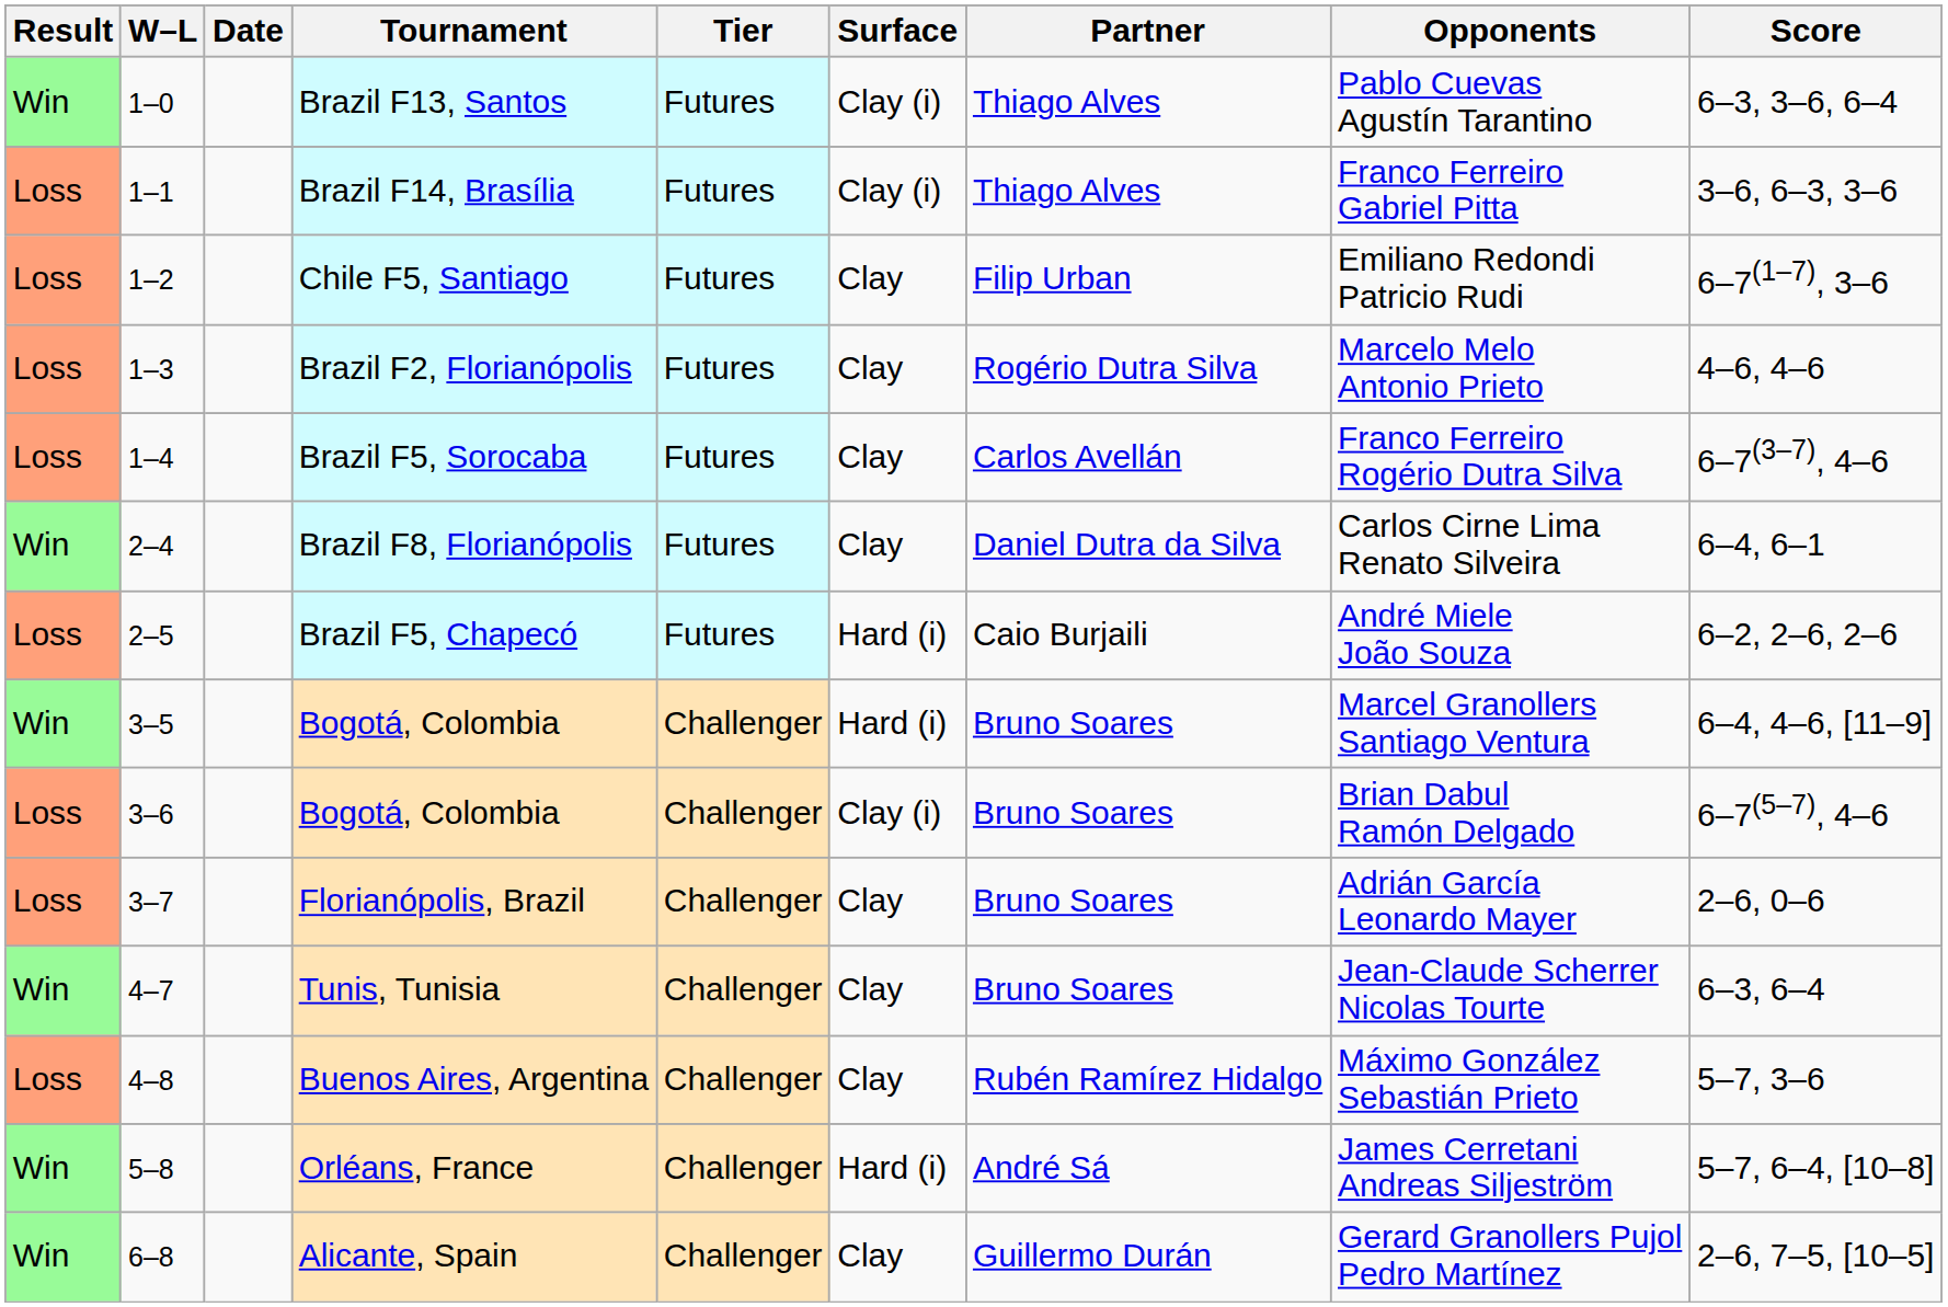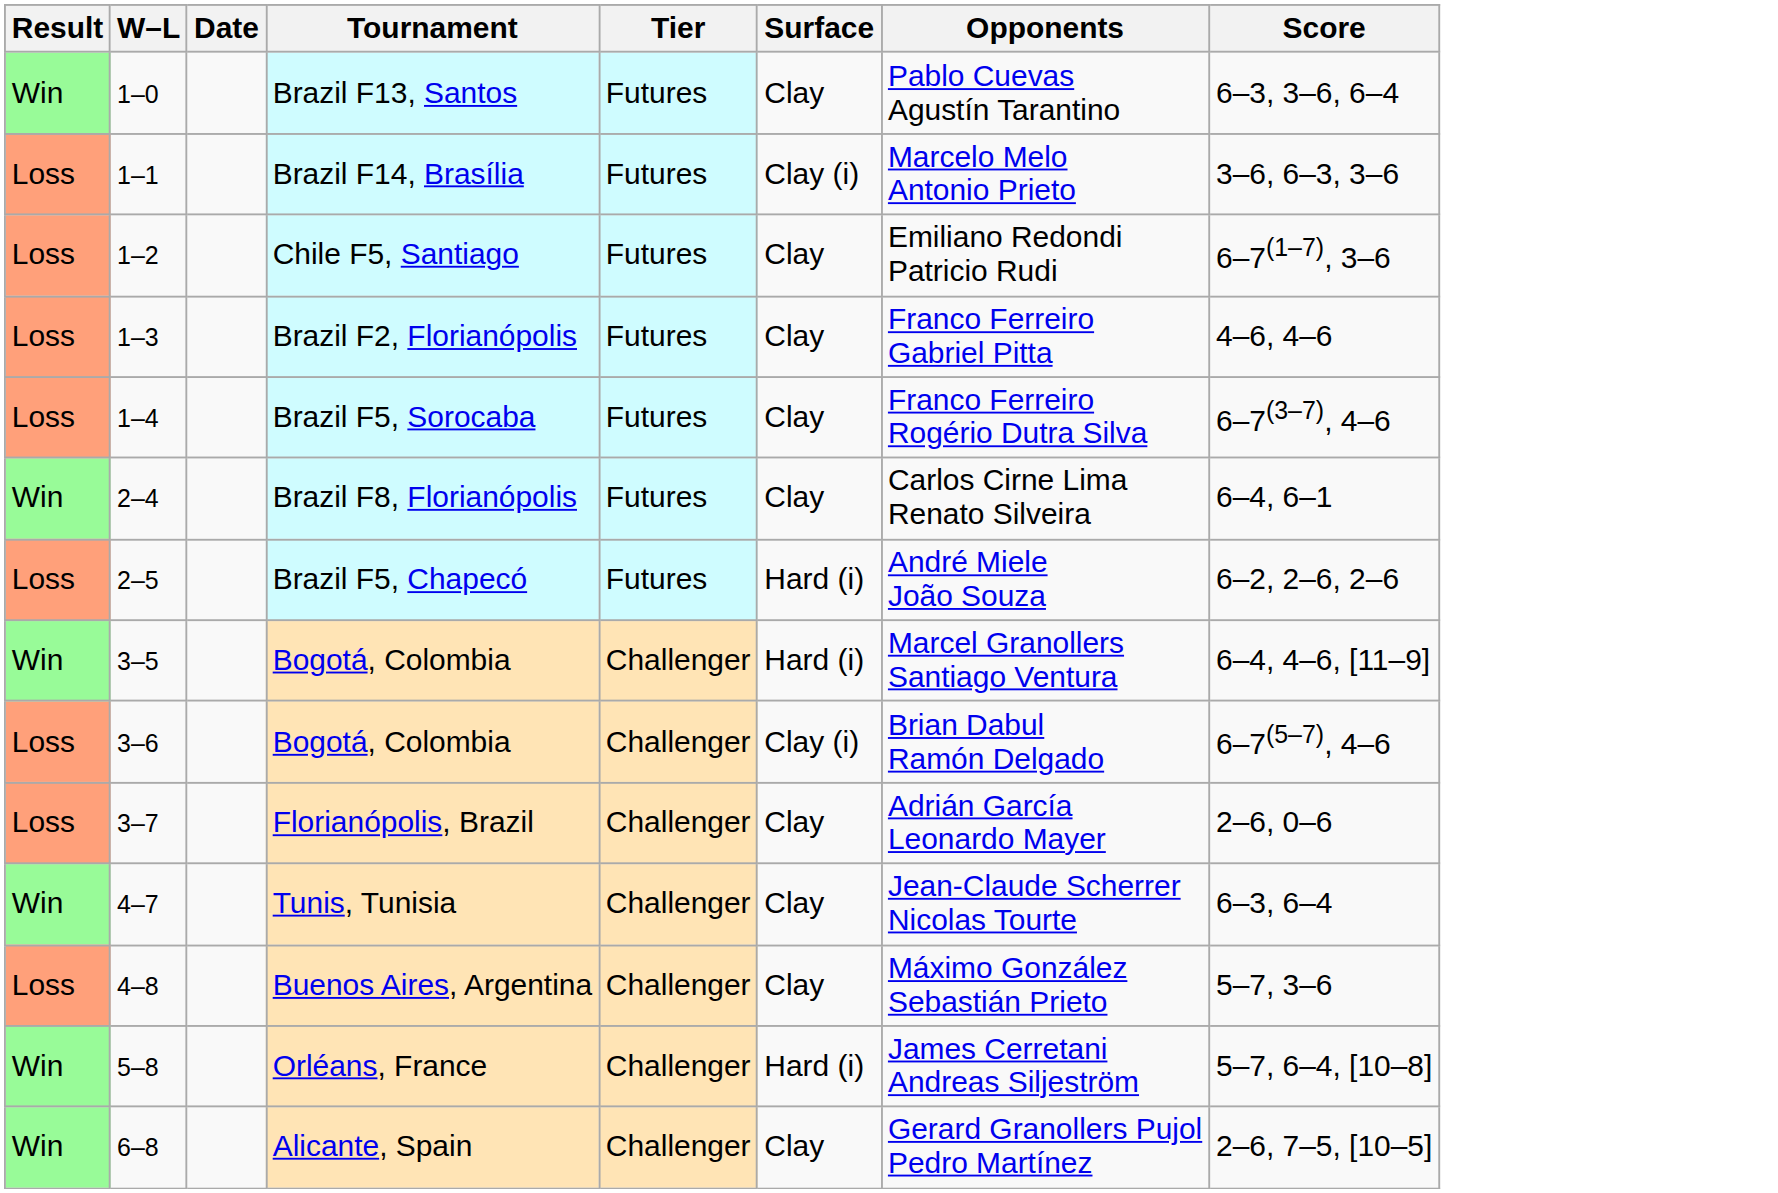- column: Partner | Thiago Alves | Thiago Alves | Filip Urban | Rogério Dutra Silva | Carlos Avellán | Daniel Dutra da Silva | Caio Burjaili | Bruno Soares | Bruno Soares | Bruno Soares | Bruno Soares | Rubén Ramírez Hidalgo | André Sá | Guillermo Durán
Brazil F13, Santos | Surface: Clay (i) -> Clay
Brazil F14, Brasília | Opponents: Franco Ferreiro Gabriel Pitta -> Marcelo Melo Antonio Prieto
Brazil F2, Florianópolis | Opponents: Marcelo Melo Antonio Prieto -> Franco Ferreiro Gabriel Pitta
